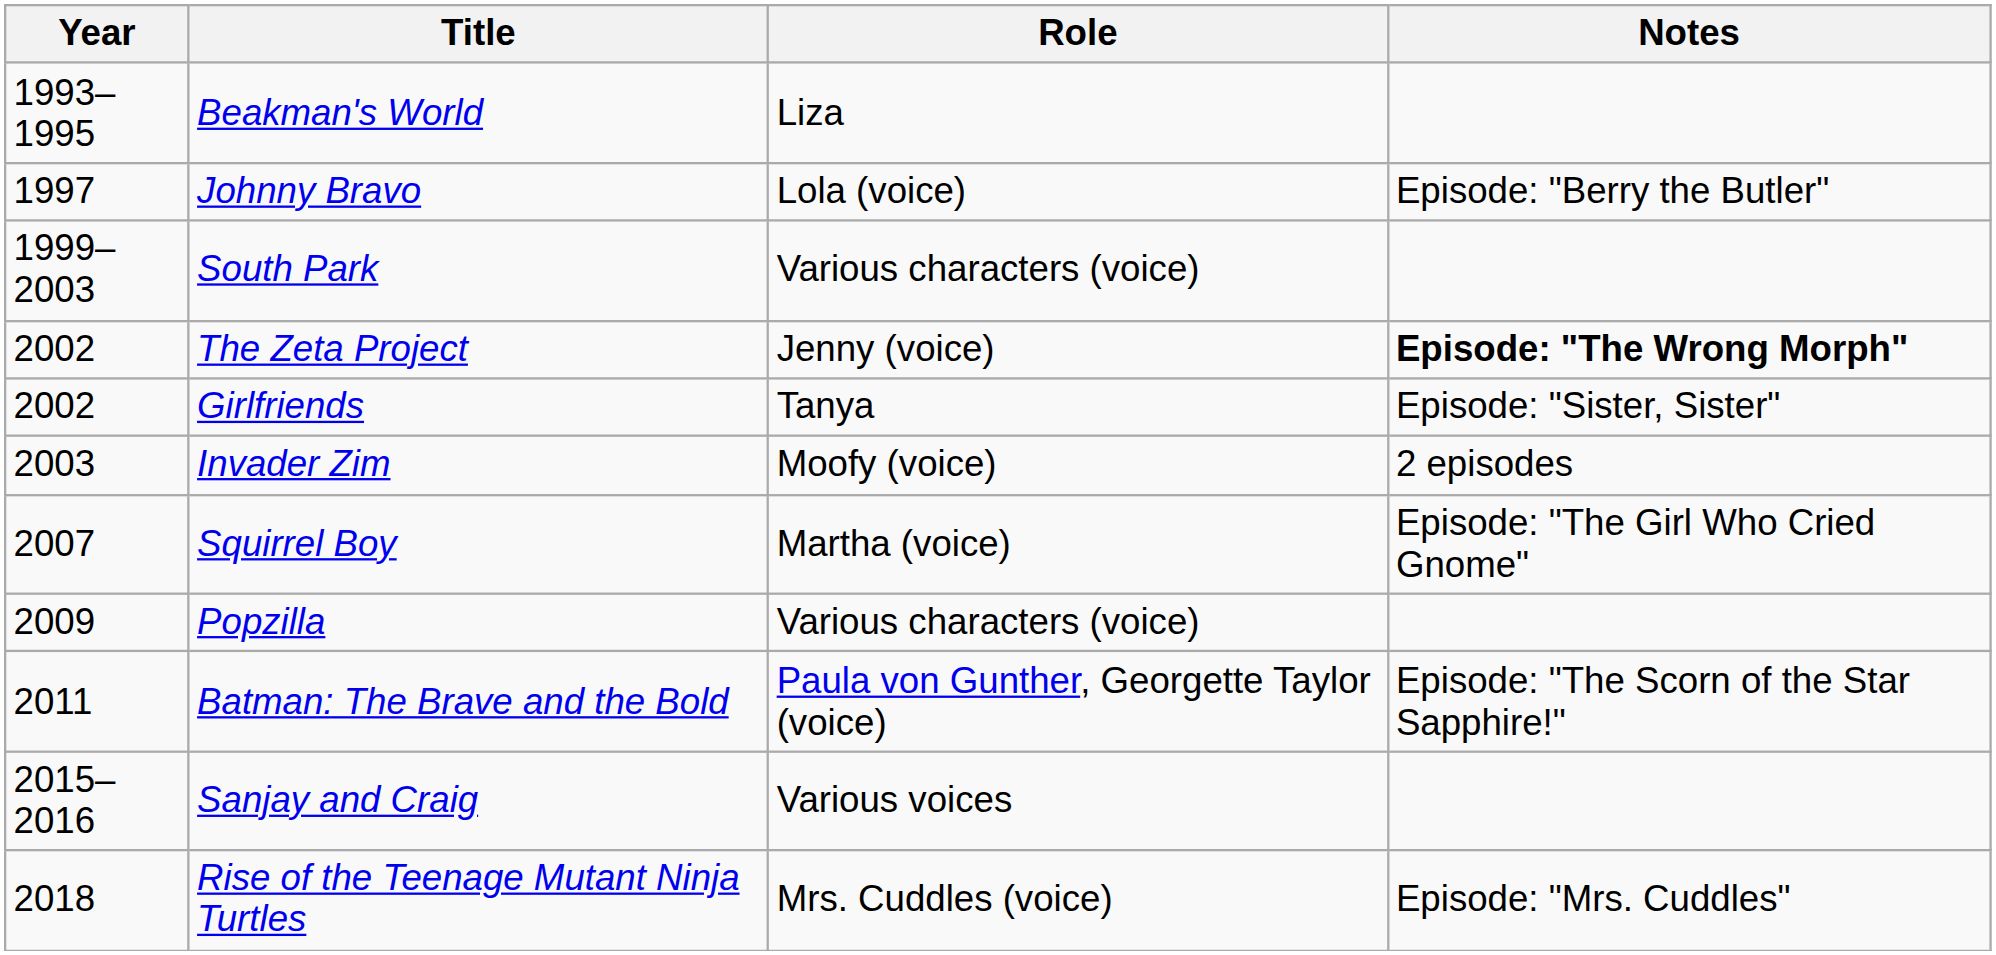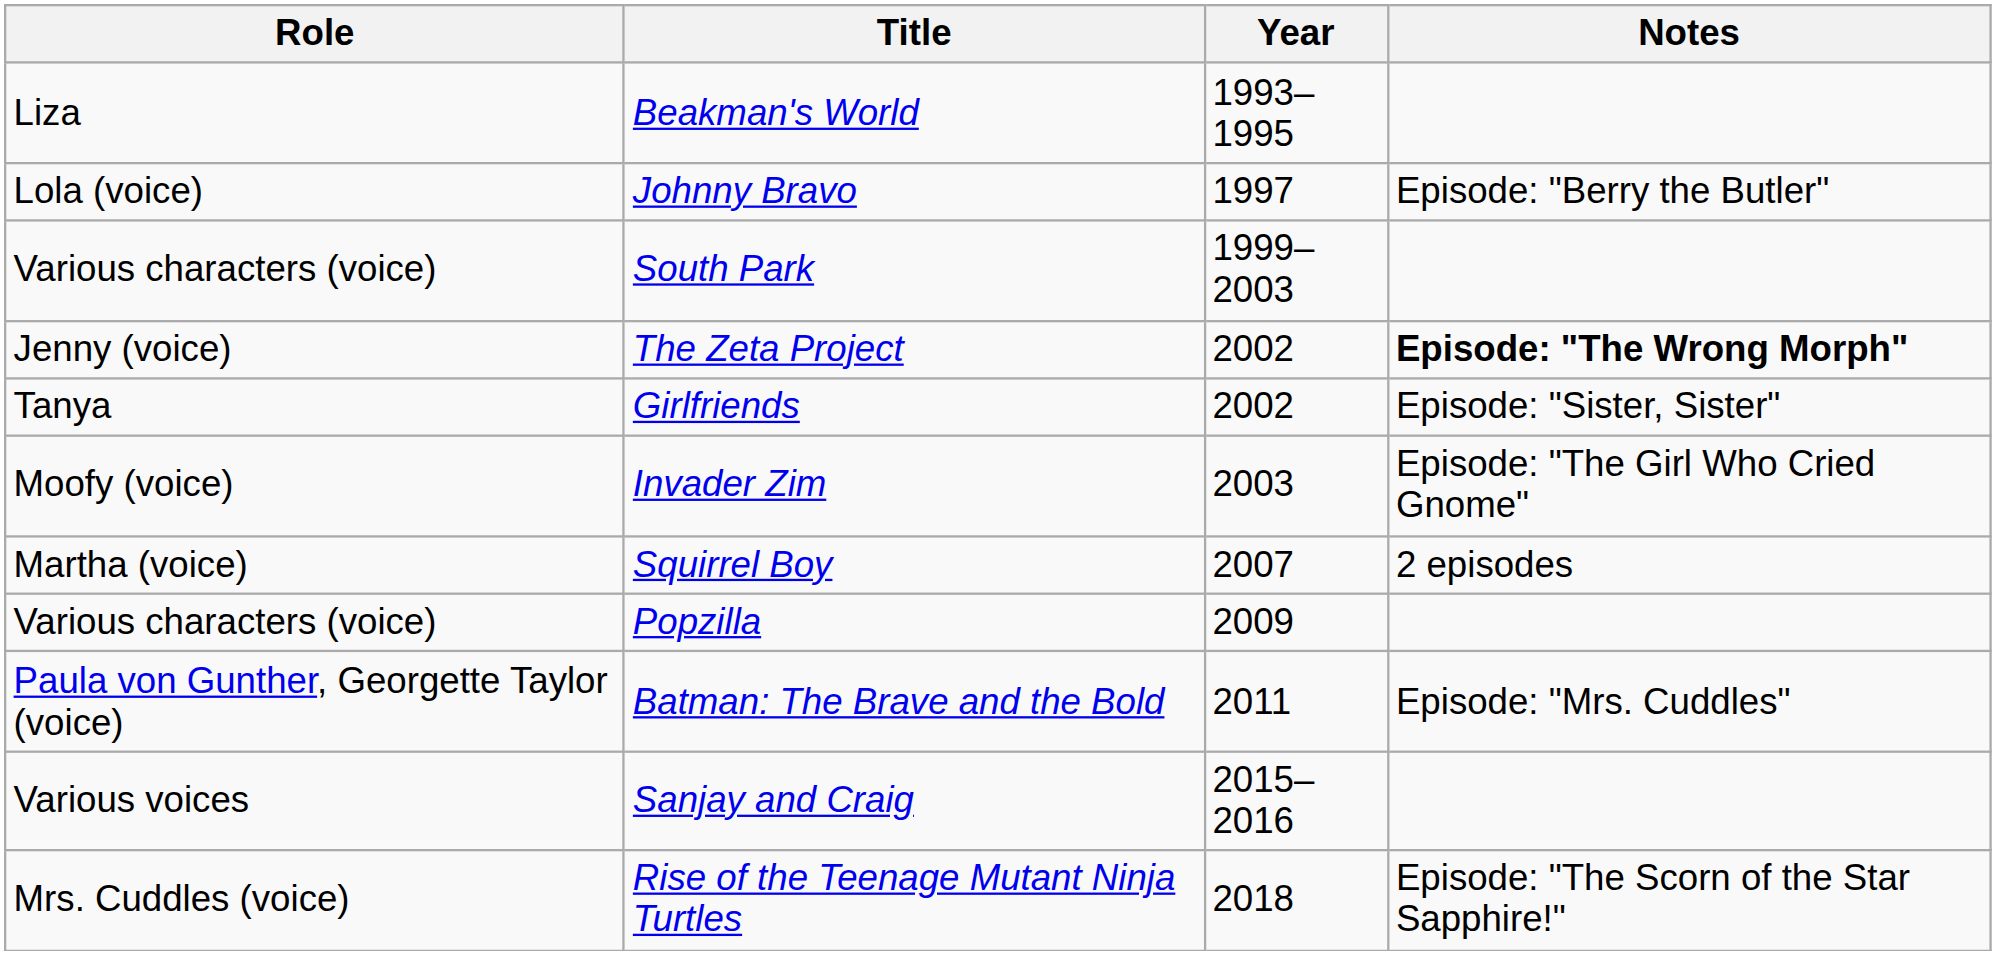columns swapped: Year <-> Role
Invader Zim | Notes: 2 episodes -> Episode: "The Girl Who Cried Gnome"
Squirrel Boy | Notes: Episode: "The Girl Who Cried Gnome" -> 2 episodes
Batman: The Brave and the Bold | Notes: Episode: "The Scorn of the Star Sapphire!" -> Episode: "Mrs. Cuddles"
Rise of the Teenage Mutant Ninja Turtles | Notes: Episode: "Mrs. Cuddles" -> Episode: "The Scorn of the Star Sapphire!"
